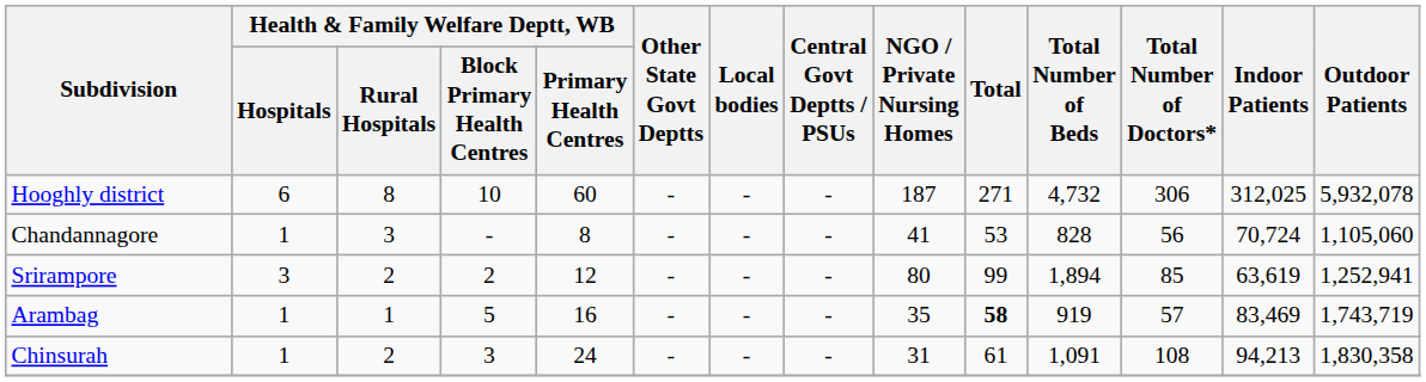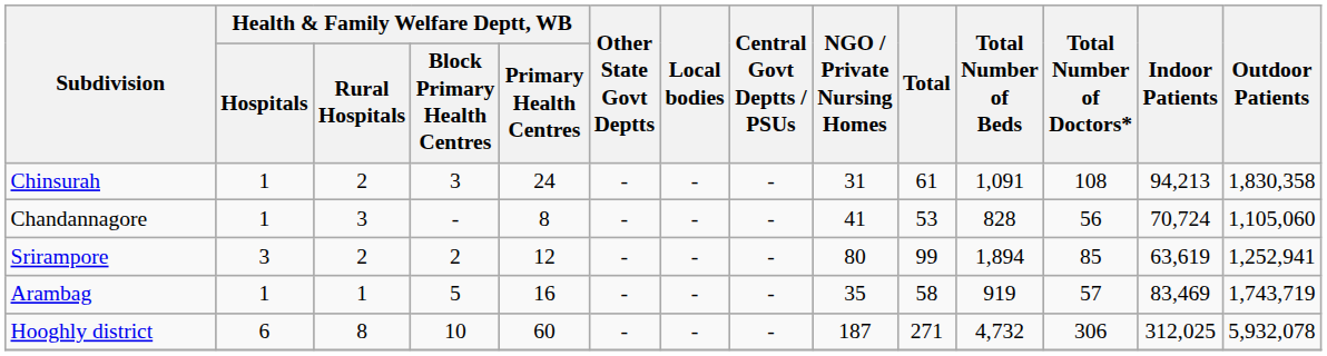rows swapped: Chinsurah <-> Hooghly district
Arambag | Total: bold -> normal
